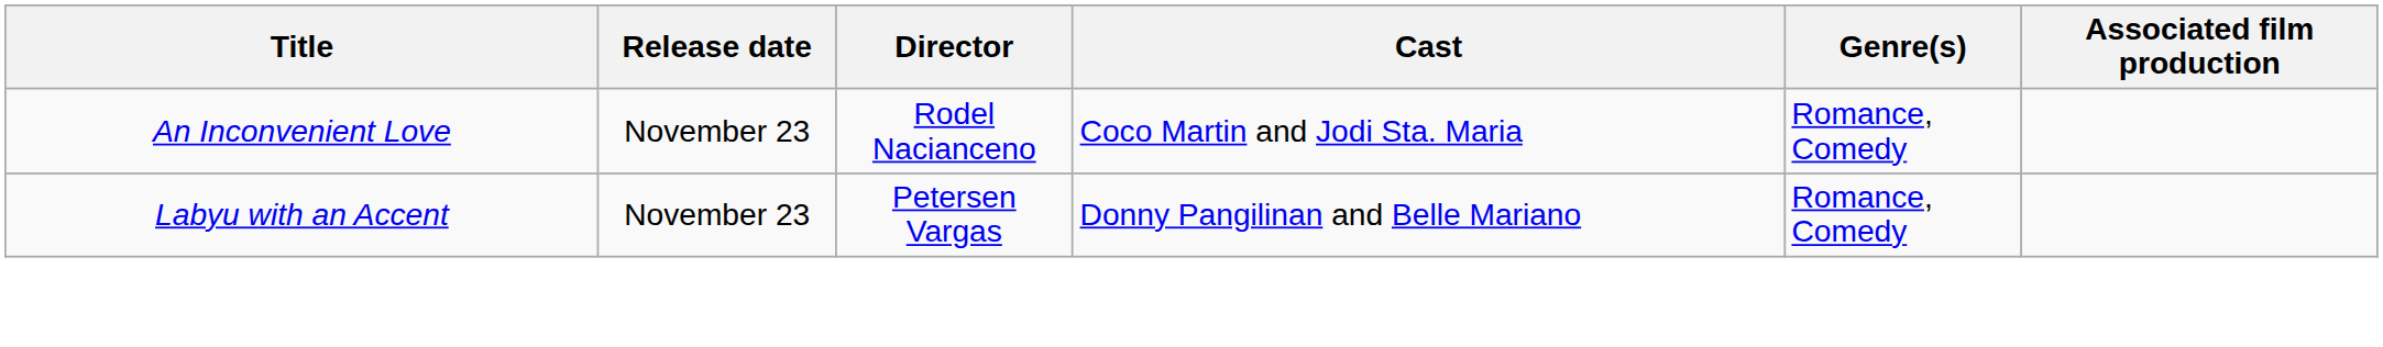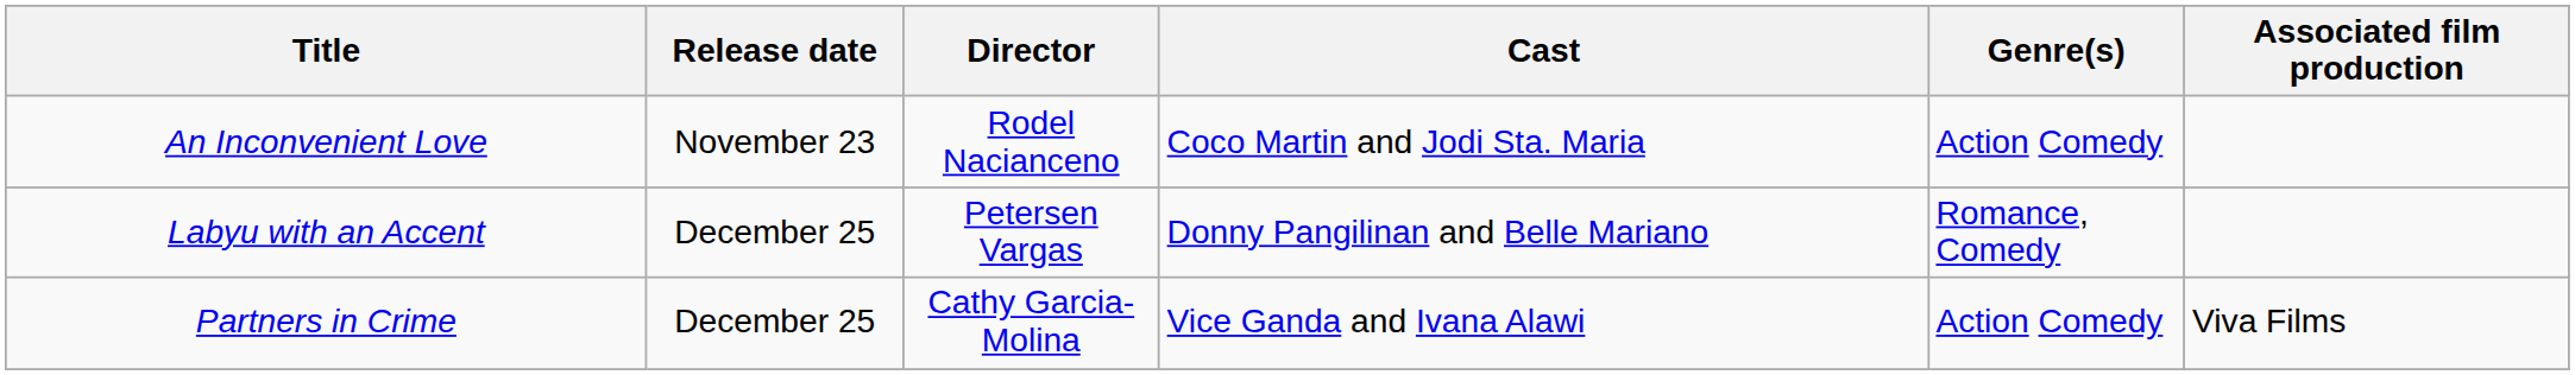An Inconvenient Love | Genre(s): Romance, Comedy -> Action Comedy
Labyu with an Accent | Release date: November 23 -> December 25
+ row: Partners in Crime | December 25 | Cathy Garcia-Molina | Vice Ganda and Ivana Alawi | Action Comedy | Viva Films
